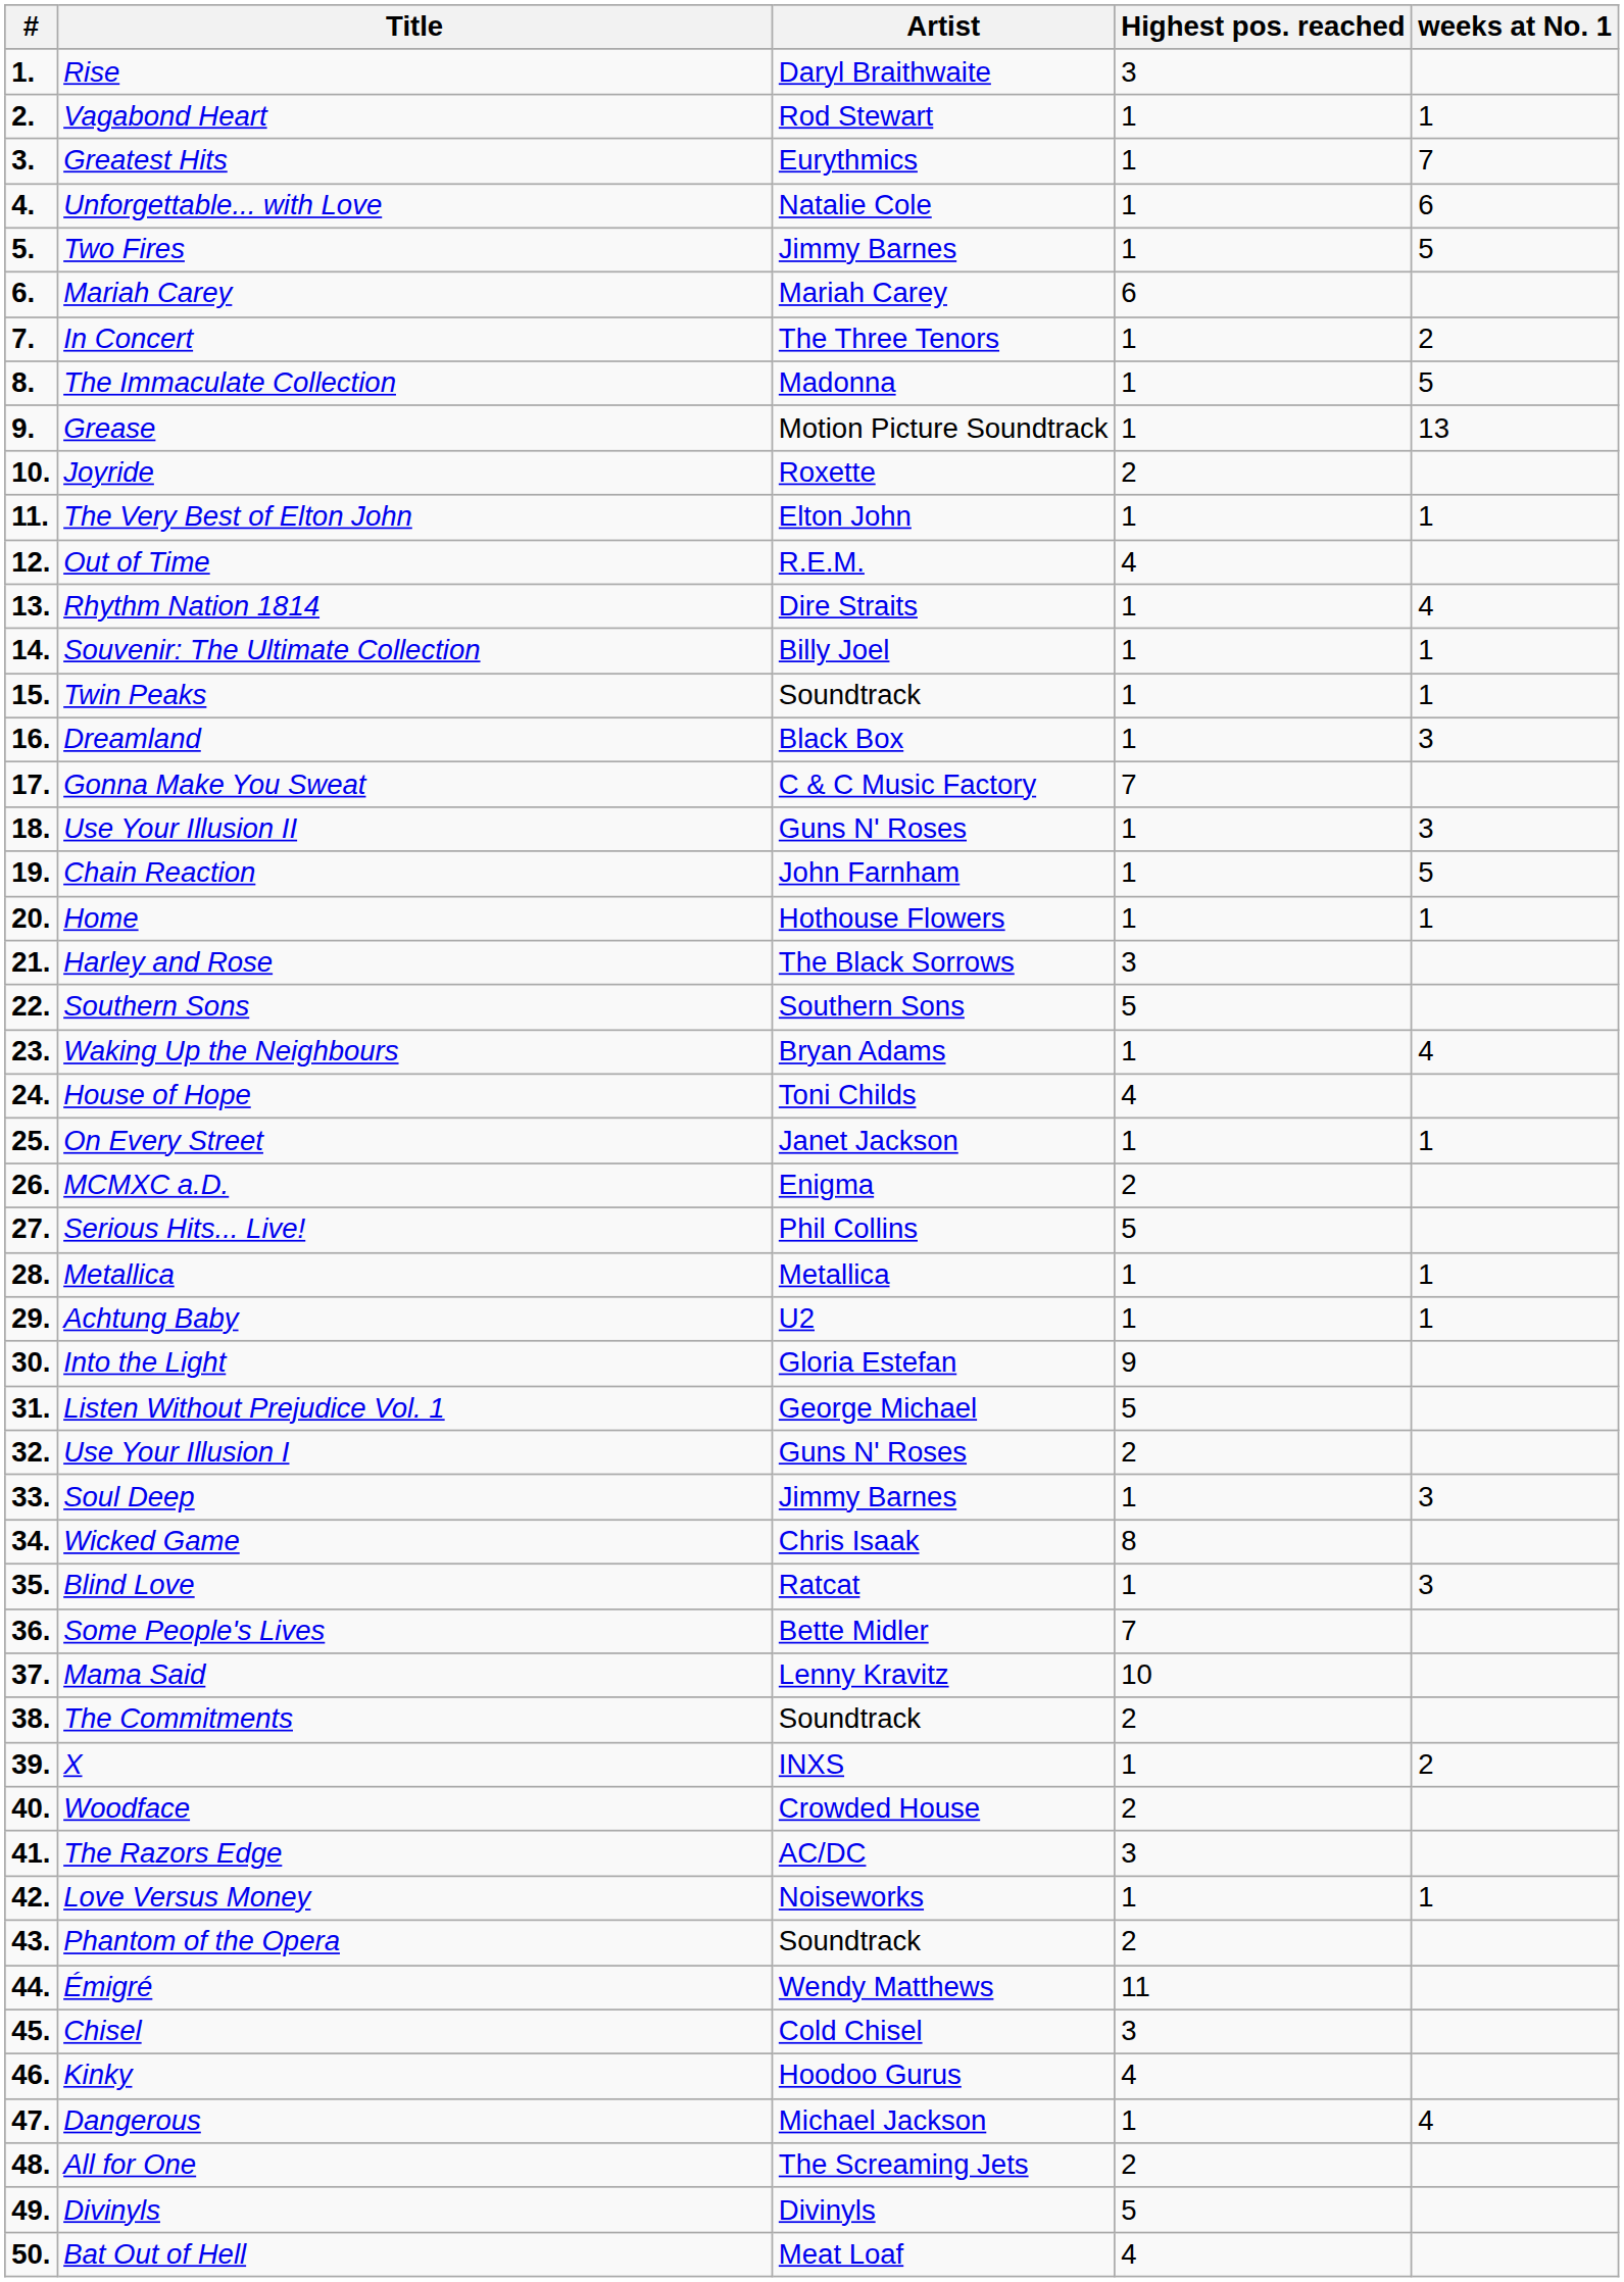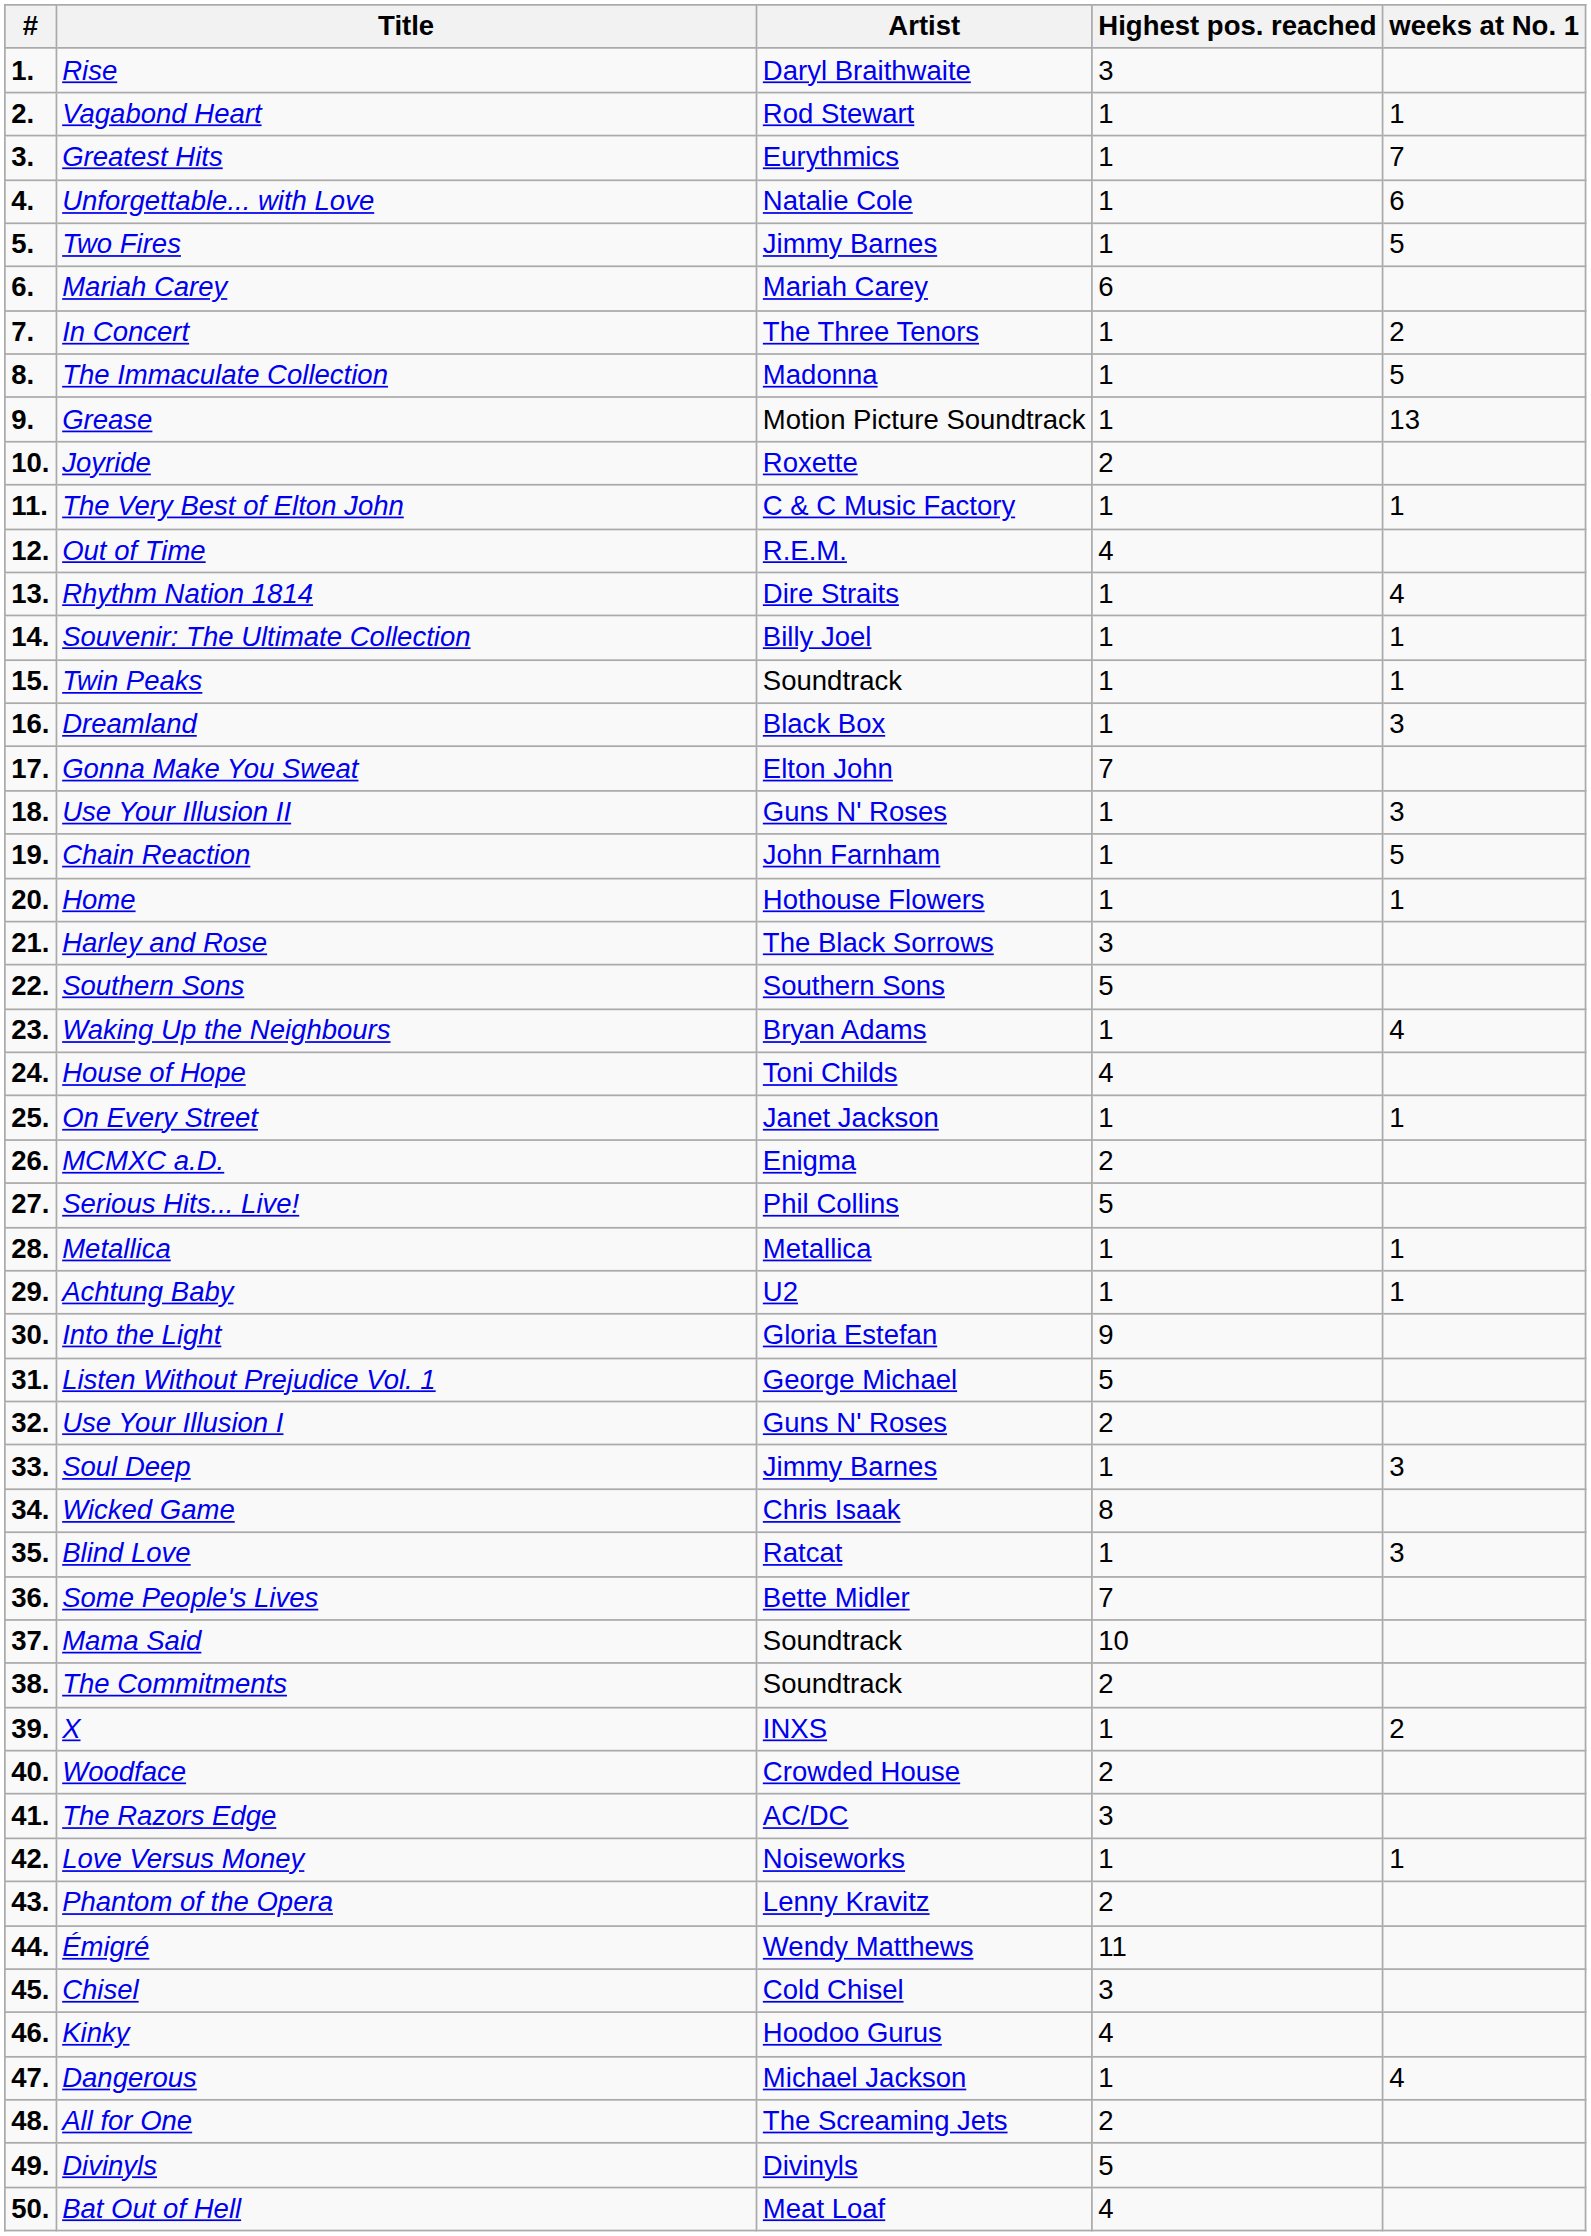The Very Best of Elton John | Artist: Elton John -> C & C Music Factory
Gonna Make You Sweat | Artist: C & C Music Factory -> Elton John
Mama Said | Artist: Lenny Kravitz -> Soundtrack
Phantom of the Opera | Artist: Soundtrack -> Lenny Kravitz
